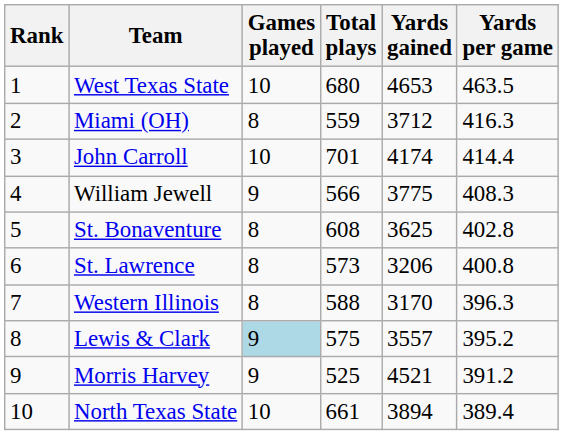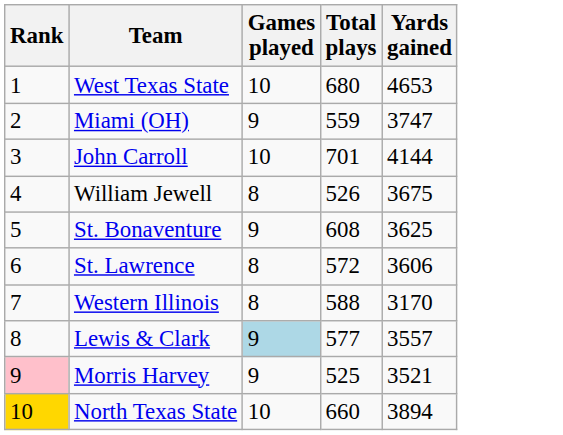- column: Yards per game | 463.5 | 416.3 | 414.4 | 408.3 | 402.8 | 400.8 | 396.3 | 395.2 | 391.2 | 389.4
Miami (OH) | Games played: 8 -> 9
Miami (OH) | Yards gained: 3712 -> 3747
John Carroll | Yards gained: 4174 -> 4144
William Jewell | Games played: 9 -> 8
William Jewell | Total plays: 566 -> 526
William Jewell | Yards gained: 3775 -> 3675
St. Bonaventure | Games played: 8 -> 9
St. Lawrence | Total plays: 573 -> 572
St. Lawrence | Yards gained: 3206 -> 3606
Lewis & Clark | Total plays: 575 -> 577
Morris Harvey | Rank: no background -> pink background
Morris Harvey | Yards gained: 4521 -> 3521
North Texas State | Rank: no background -> gold background
North Texas State | Total plays: 661 -> 660
